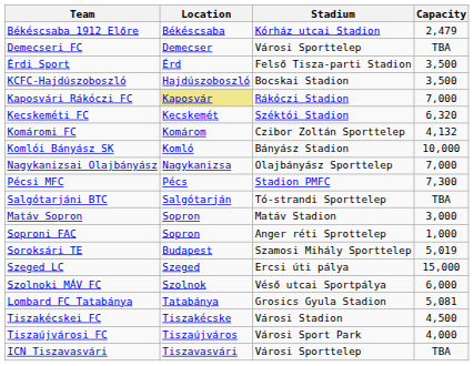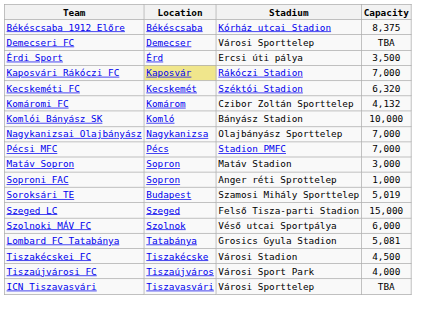Békéscsaba 1912 Előre | Capacity: 2,479 -> 8,375
Érdi Sport | Stadium: Felső Tisza-parti Stadion -> Ercsi úti pálya
- row: KCFC-Hajdúszoboszló | Hajdúszoboszló | Bocskai Stadion | 3,500
Pécsi MFC | Capacity: 7,300 -> 7,000
- row: Salgótarjáni BTC | Salgótarján | Tó-strandi Sporttelep | TBA
Szeged LC | Stadium: Ercsi úti pálya -> Felső Tisza-parti Stadion
